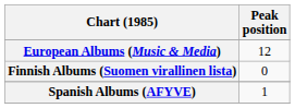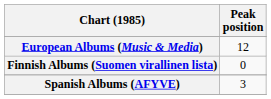Spanish Albums (AFYVE) | Peak position: 1 -> 3
